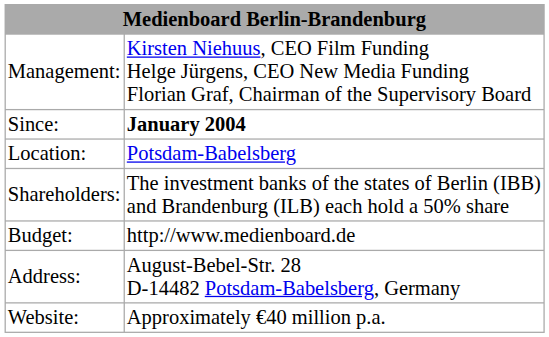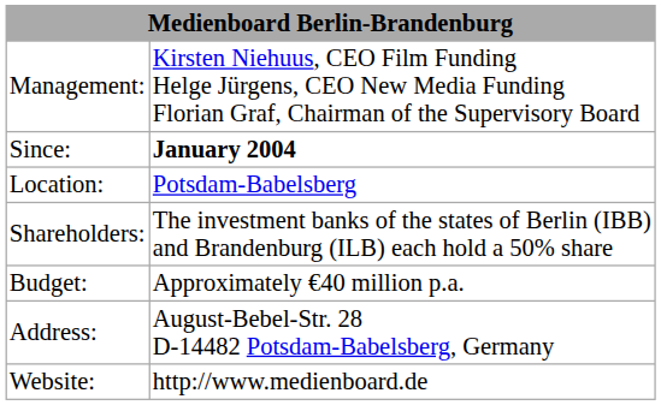Budget: | column 2: http://www.medienboard.de -> Approximately €40 million p.a.
Website: | column 2: Approximately €40 million p.a. -> http://www.medienboard.de
